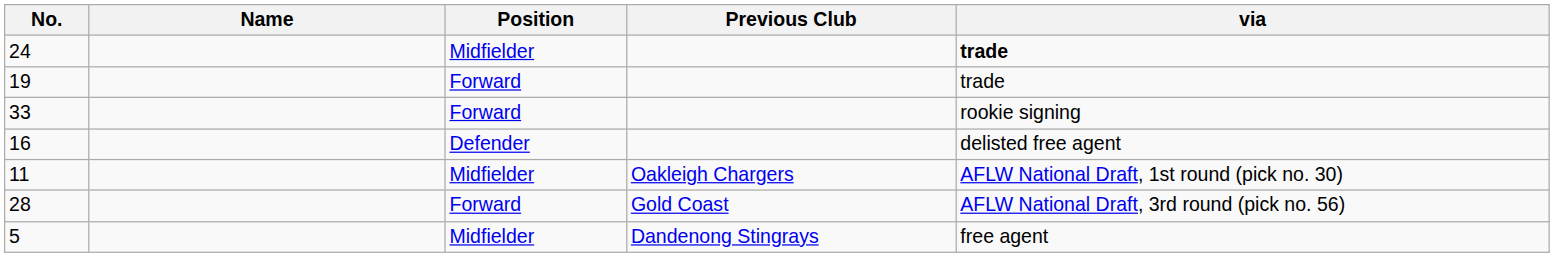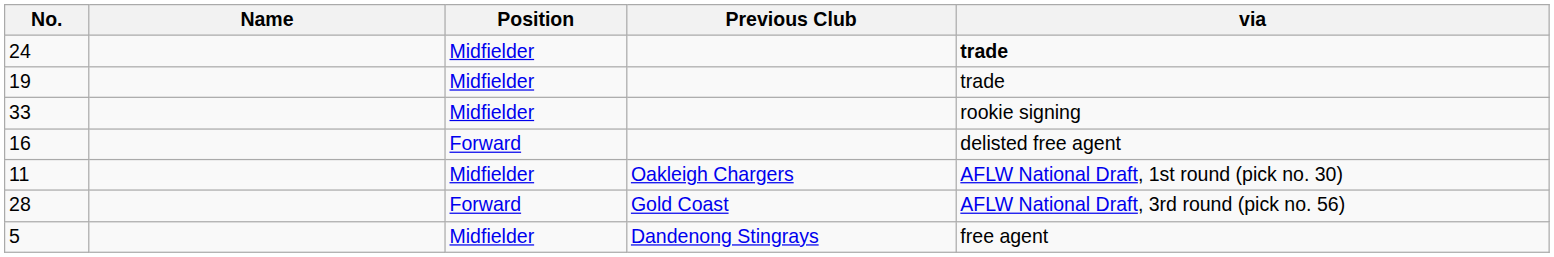19 | Position: Forward -> Midfielder
33 | Position: Forward -> Midfielder
16 | Position: Defender -> Forward
